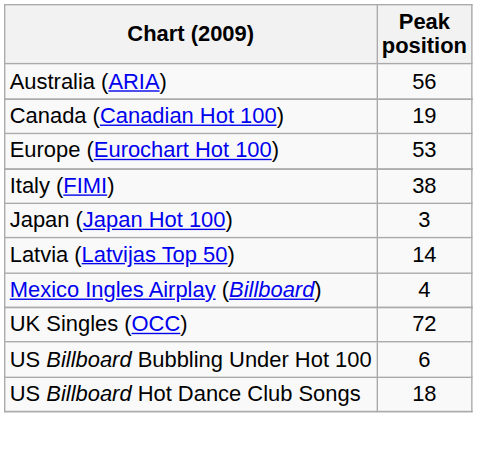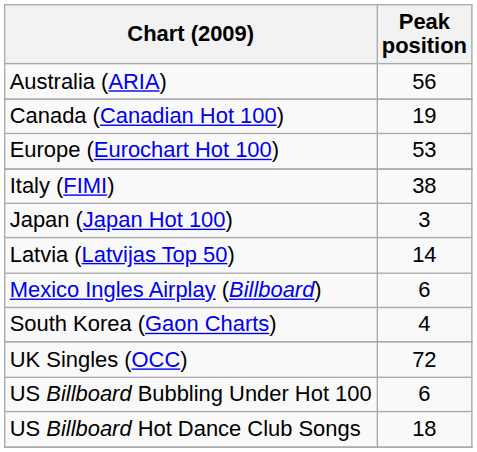Mexico Ingles Airplay (Billboard) | Peak position: 4 -> 6
+ row: South Korea (Gaon Charts) | 4
